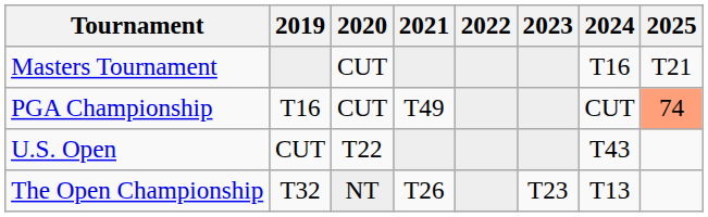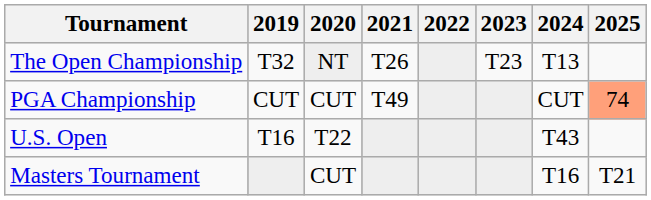rows swapped: Masters Tournament <-> The Open Championship
PGA Championship | 2019: T16 -> CUT
U.S. Open | 2019: CUT -> T16
